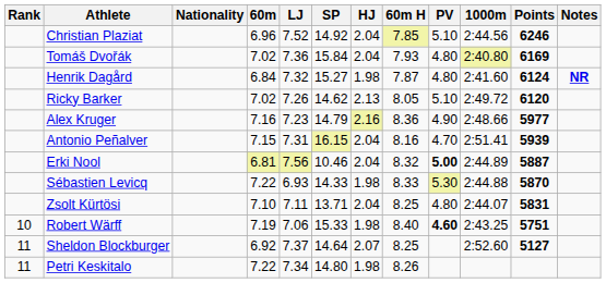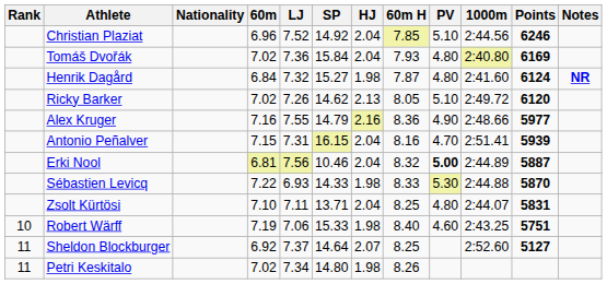Alex Kruger | LJ: 7.23 -> 7.55
Robert Wärff | PV: bold -> normal
Petri Keskitalo | 60m: 7.22 -> 7.02
